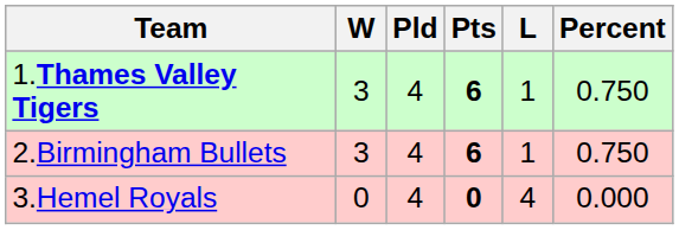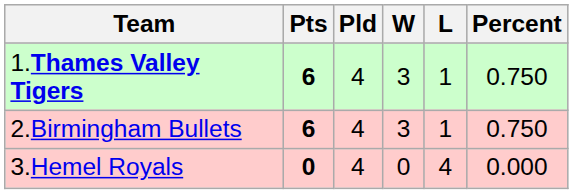columns swapped: Pts <-> W
